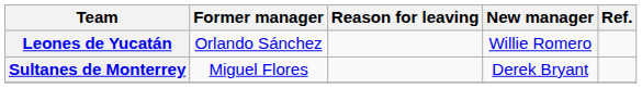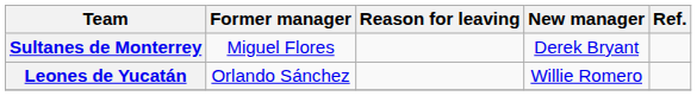rows swapped: Sultanes de Monterrey <-> Leones de Yucatán
